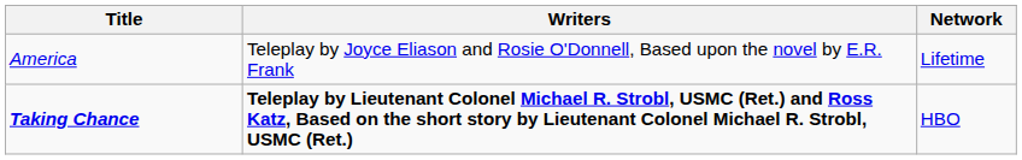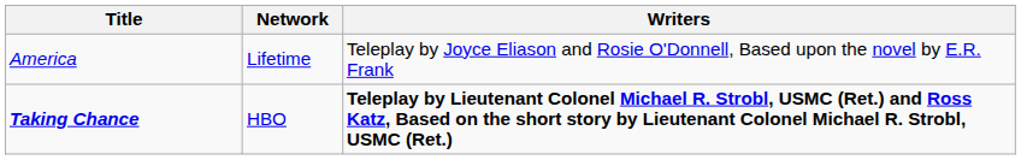columns swapped: Writers <-> Network
